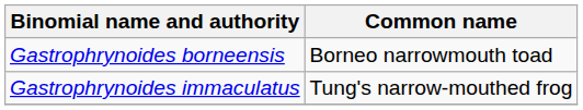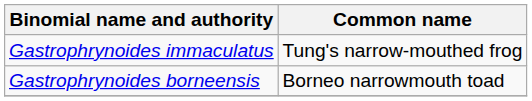rows swapped: Gastrophrynoides borneensis <-> Gastrophrynoides immaculatus
